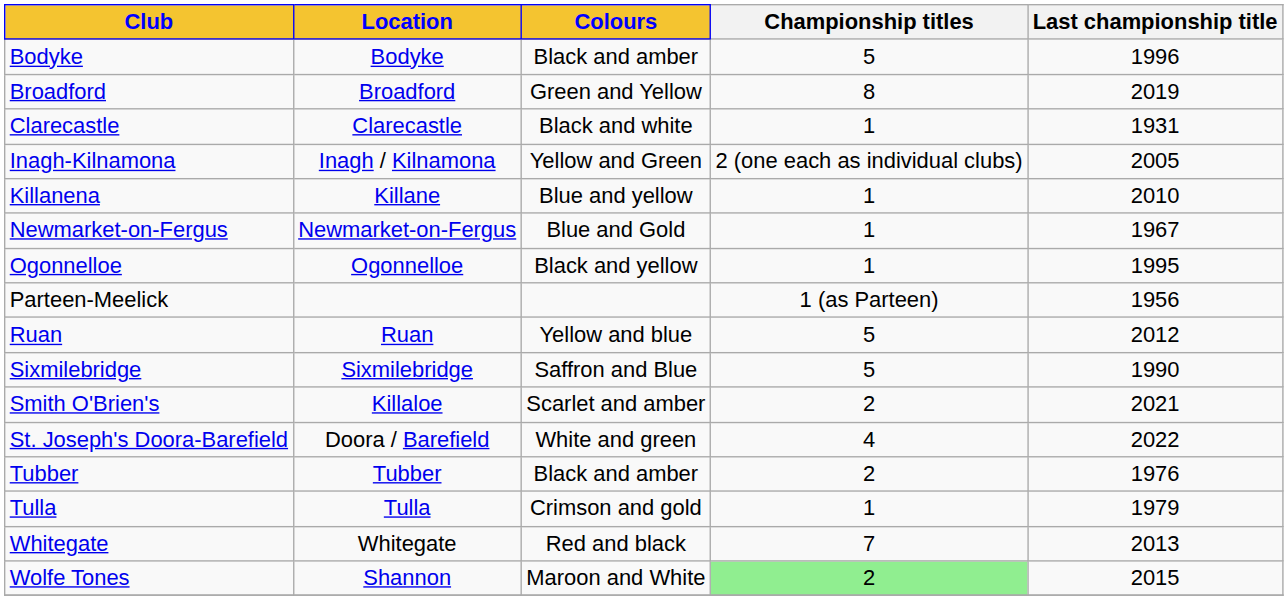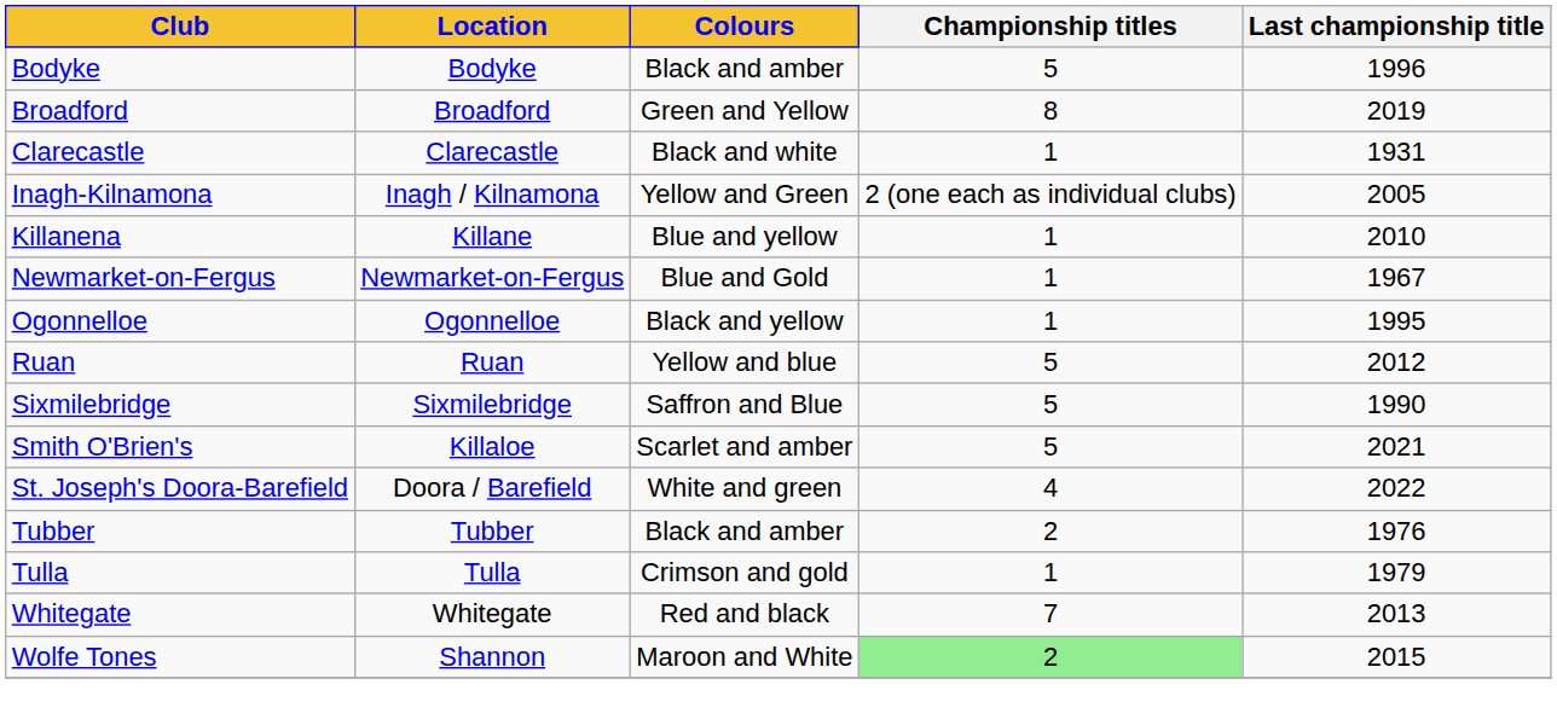- row: Parteen-Meelick | 1 (as Parteen) | 1956
Smith O'Brien's | Championship titles: 2 -> 5
